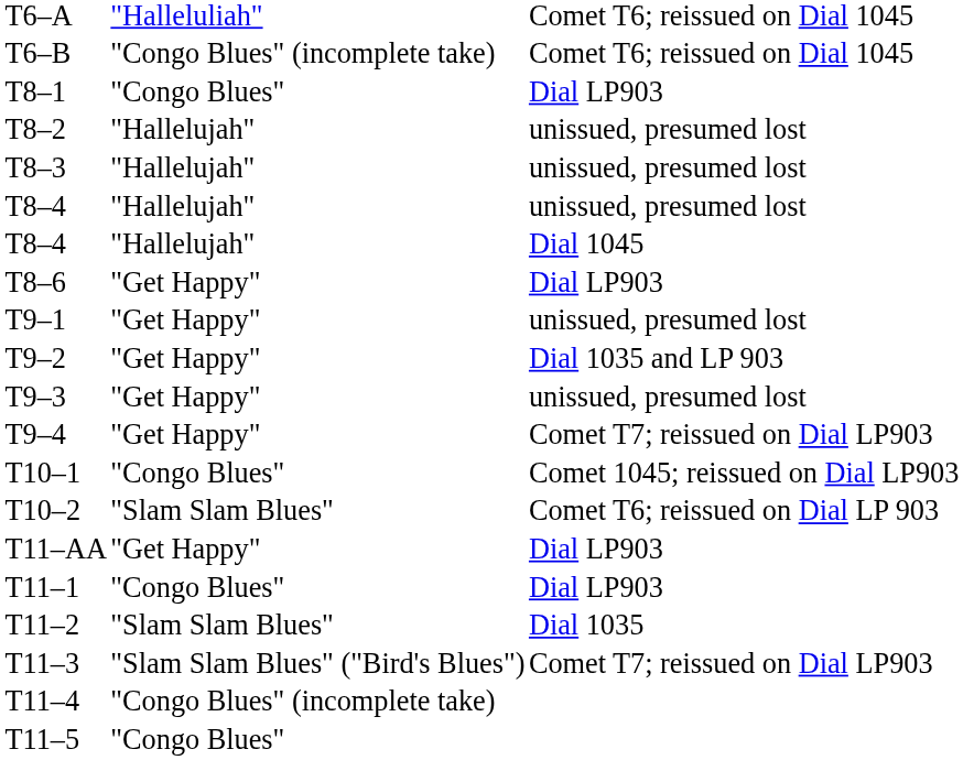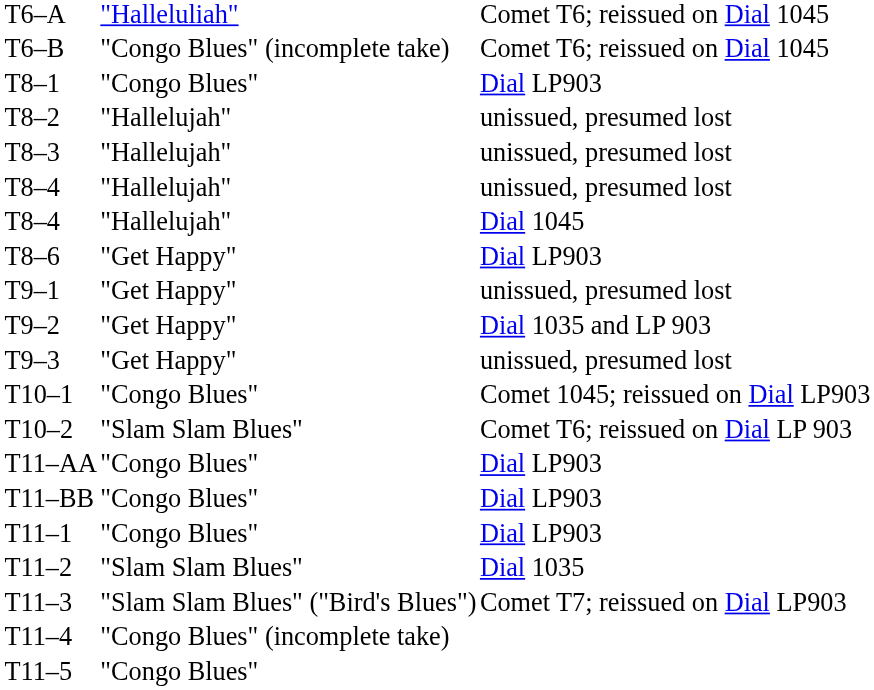- row: T9–4 | "Get Happy" | Comet T7; reissued on Dial LP903
T11–AA | column 2: "Get Happy" -> "Congo Blues"
+ row: T11–BB | "Congo Blues" | Dial LP903
